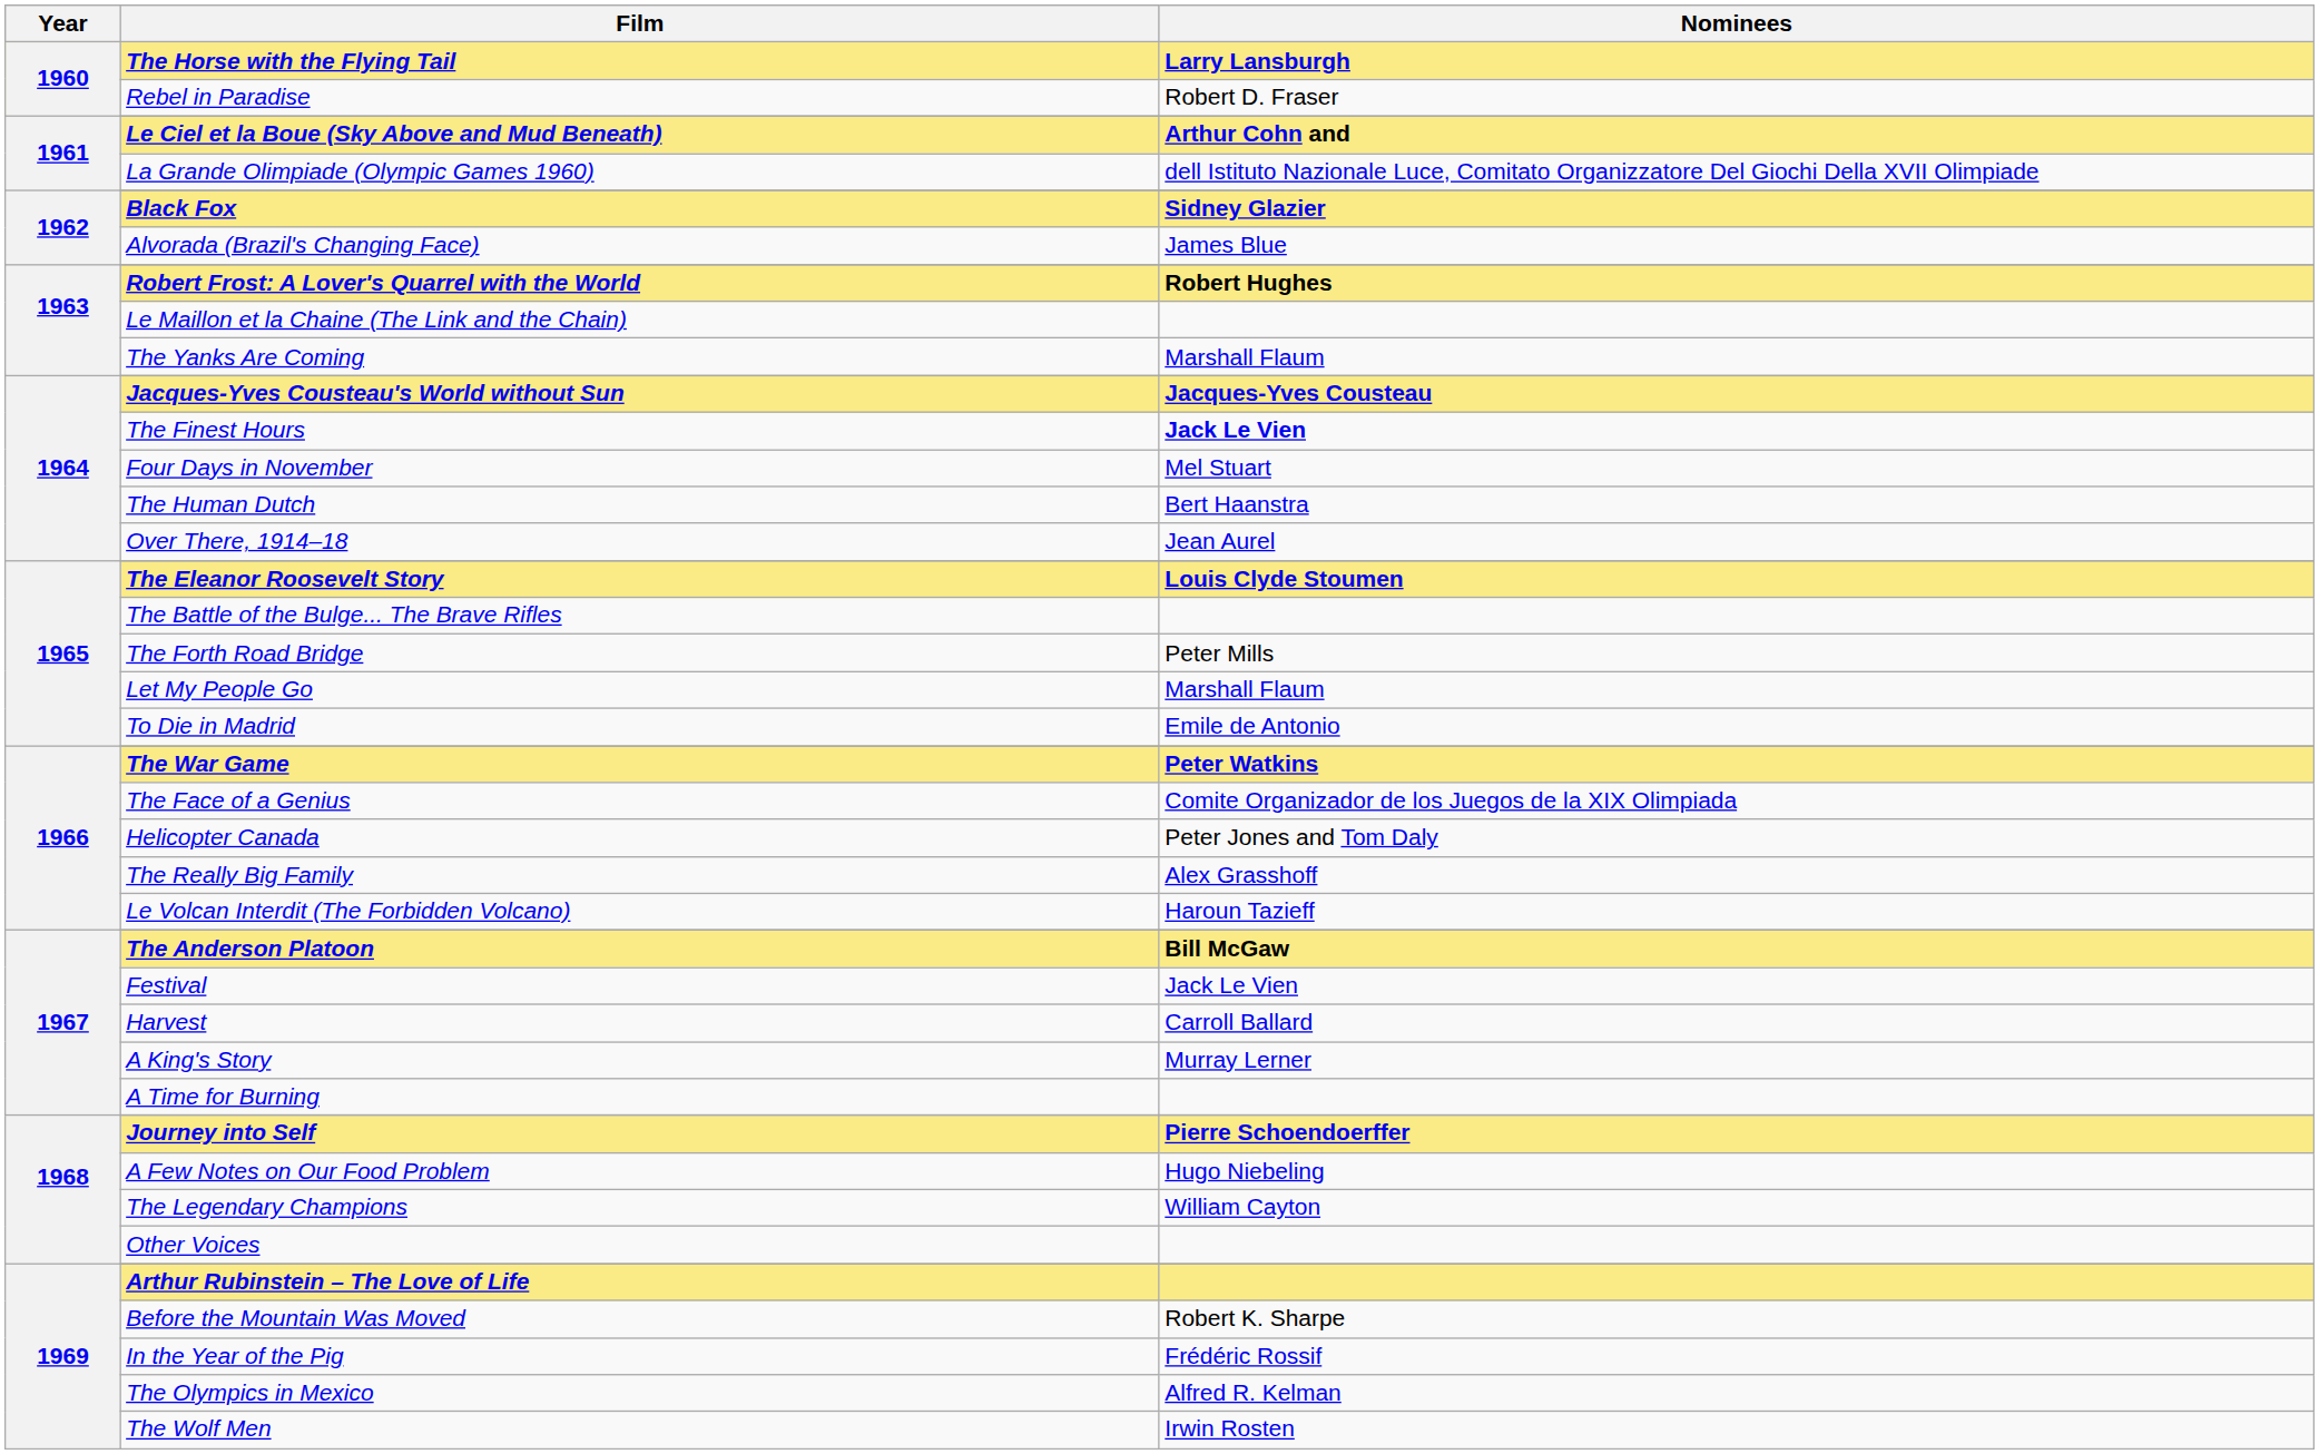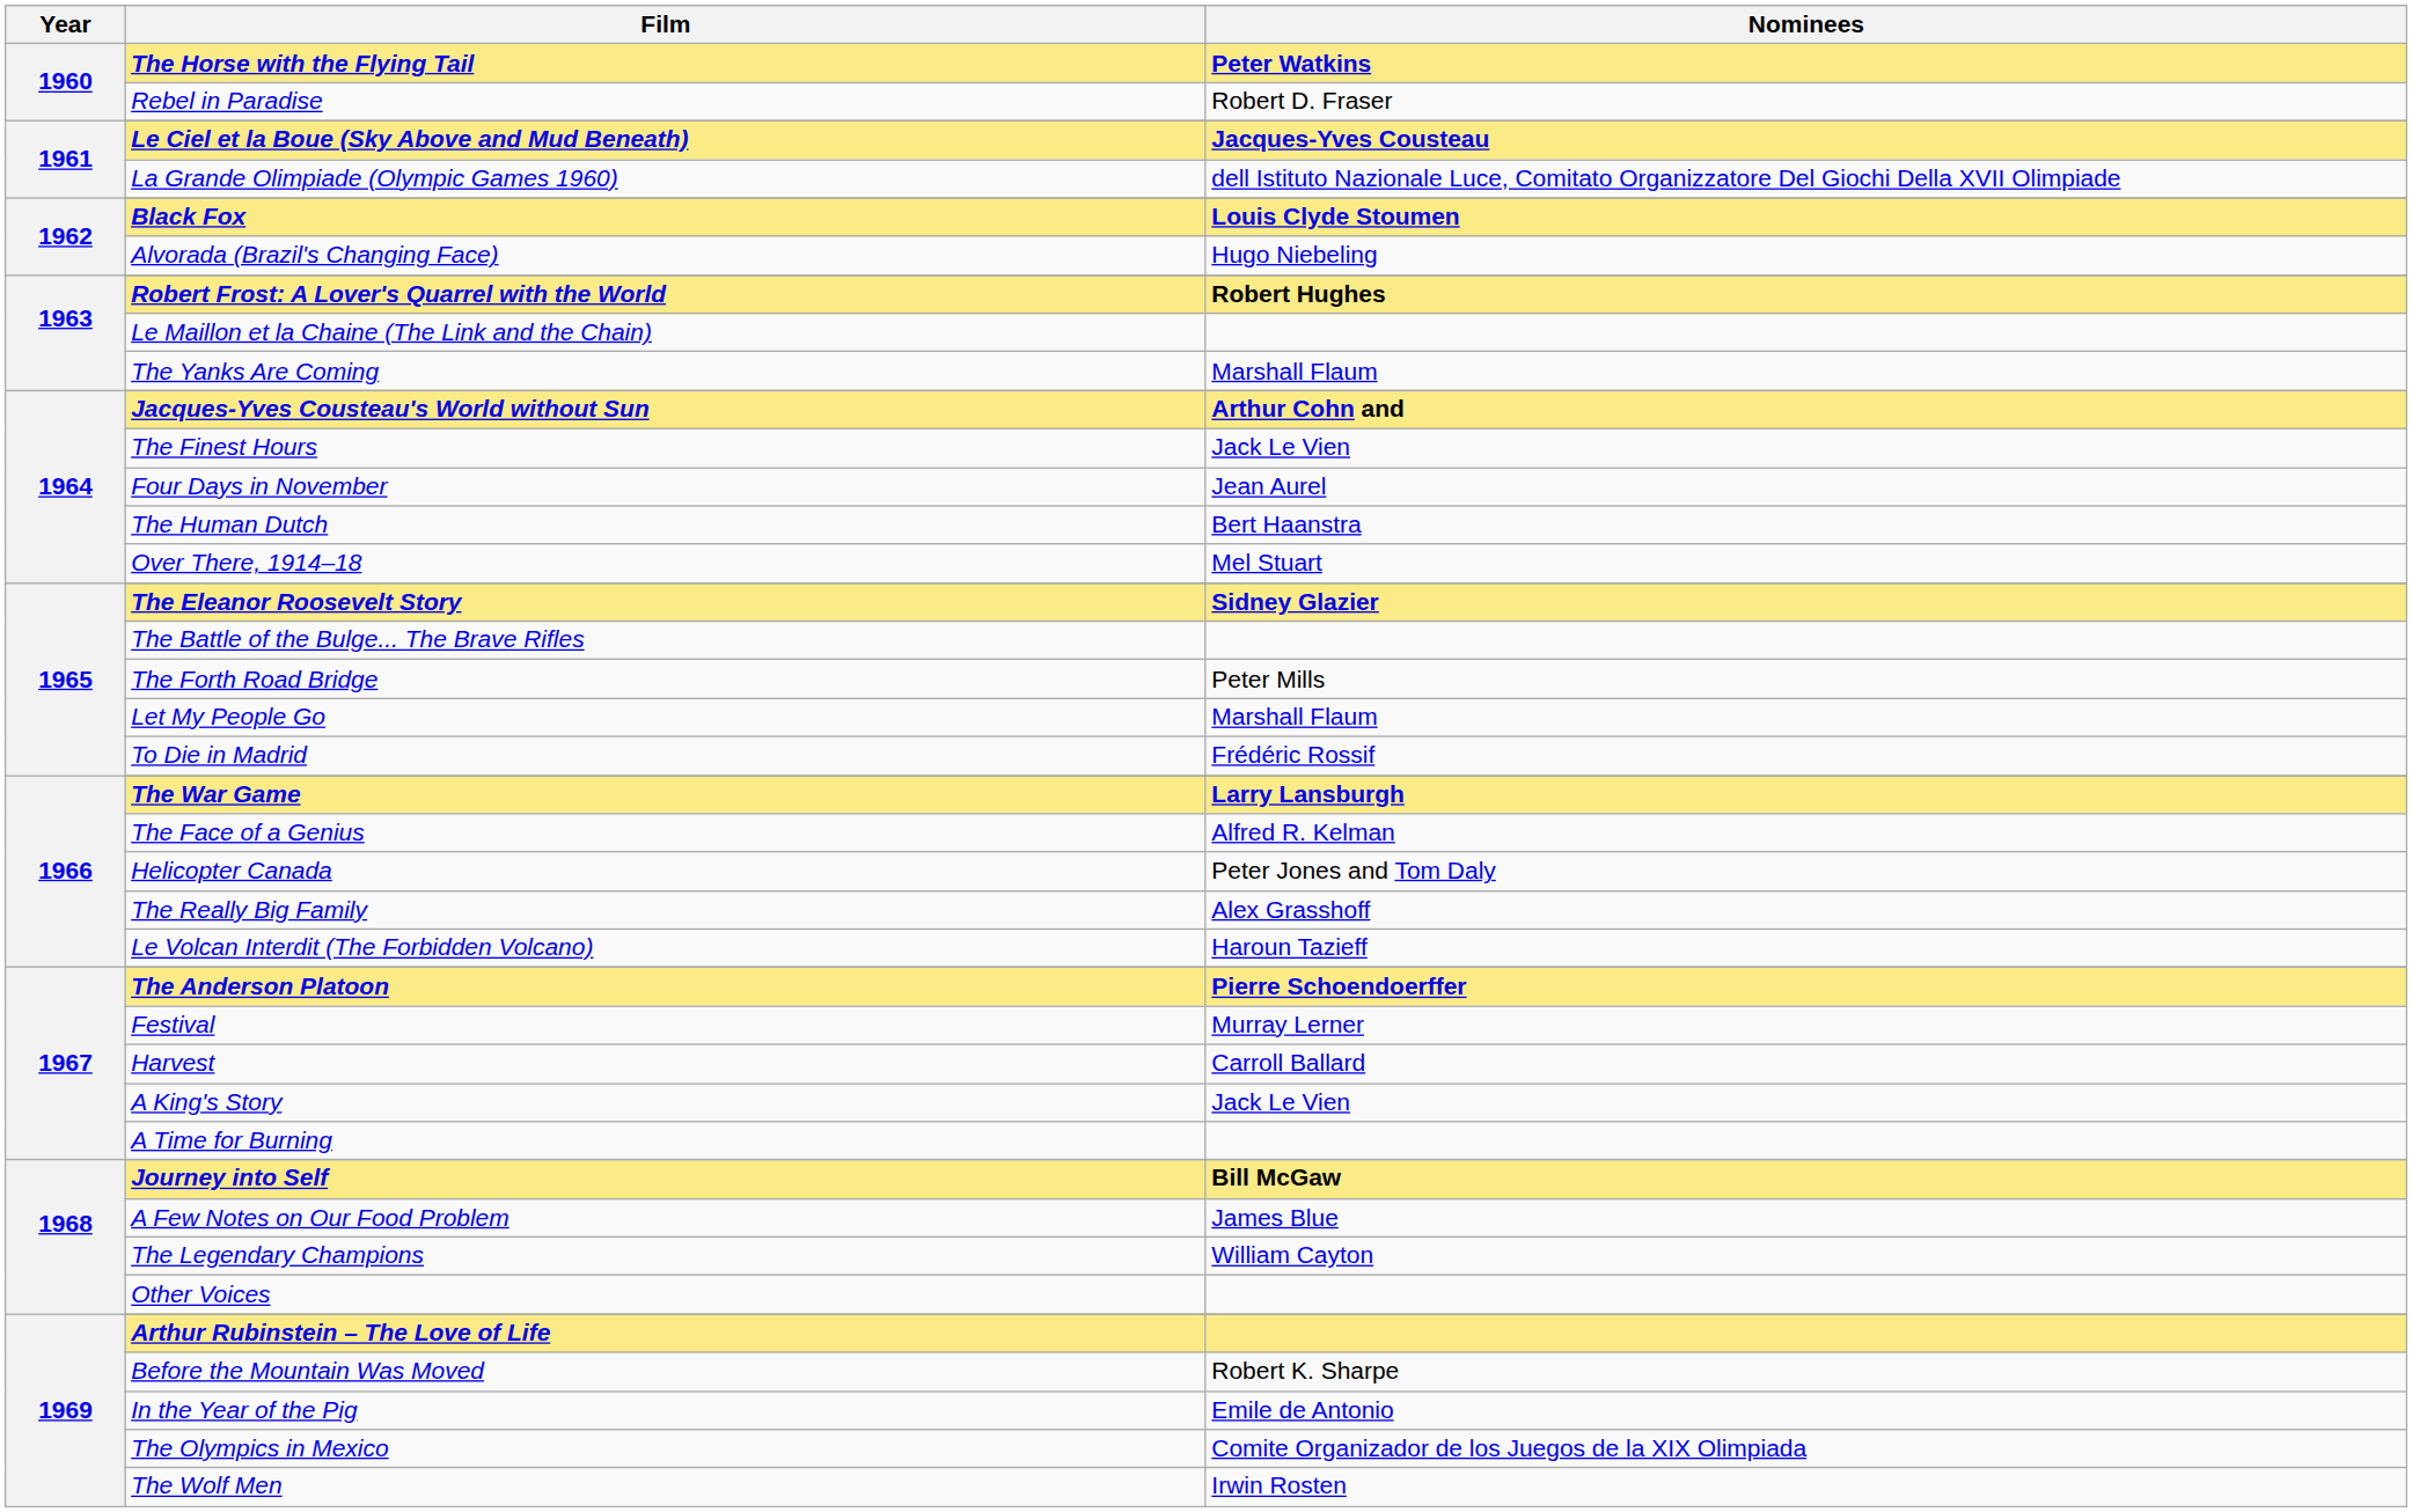The Horse with the Flying Tail | Nominees: Larry Lansburgh -> Peter Watkins
Le Ciel et la Boue (Sky Above and Mud Beneath) | Nominees: Arthur Cohn and -> Jacques-Yves Cousteau
Black Fox | Nominees: Sidney Glazier -> Louis Clyde Stoumen
Alvorada (Brazil's Changing Face) | Nominees: James Blue -> Hugo Niebeling
Jacques-Yves Cousteau's World without Sun | Nominees: Jacques-Yves Cousteau -> Arthur Cohn and
The Finest Hours | Nominees: bold -> normal
Four Days in November | Nominees: Mel Stuart -> Jean Aurel
Over There, 1914–18 | Nominees: Jean Aurel -> Mel Stuart
The Eleanor Roosevelt Story | Nominees: Louis Clyde Stoumen -> Sidney Glazier
To Die in Madrid | Nominees: Emile de Antonio -> Frédéric Rossif
The War Game | Nominees: Peter Watkins -> Larry Lansburgh
The Face of a Genius | Nominees: Comite Organizador de los Juegos de la XIX Olimpiada -> Alfred R. Kelman
The Anderson Platoon | Nominees: Bill McGaw -> Pierre Schoendoerffer
Festival | Nominees: Jack Le Vien -> Murray Lerner
A King's Story | Nominees: Murray Lerner -> Jack Le Vien
Journey into Self | Nominees: Pierre Schoendoerffer -> Bill McGaw
A Few Notes on Our Food Problem | Nominees: Hugo Niebeling -> James Blue
In the Year of the Pig | Nominees: Frédéric Rossif -> Emile de Antonio
The Olympics in Mexico | Nominees: Alfred R. Kelman -> Comite Organizador de los Juegos de la XIX Olimpiada
